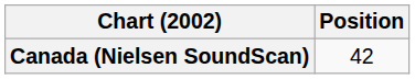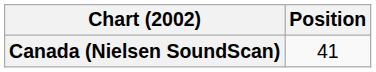Canada (Nielsen SoundScan) | Position: 42 -> 41
